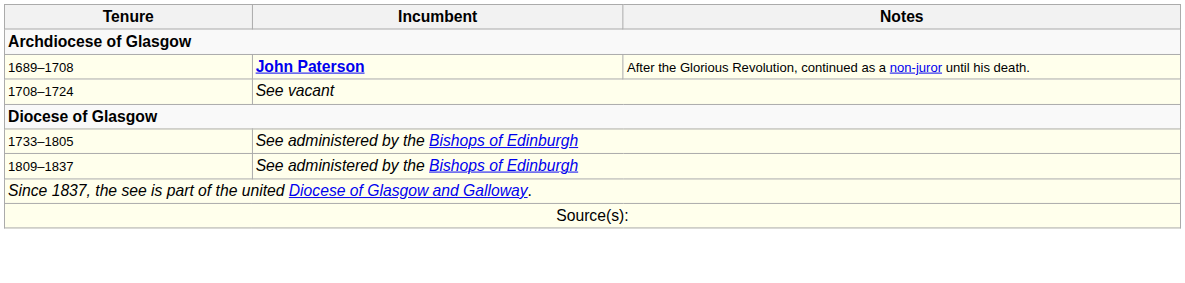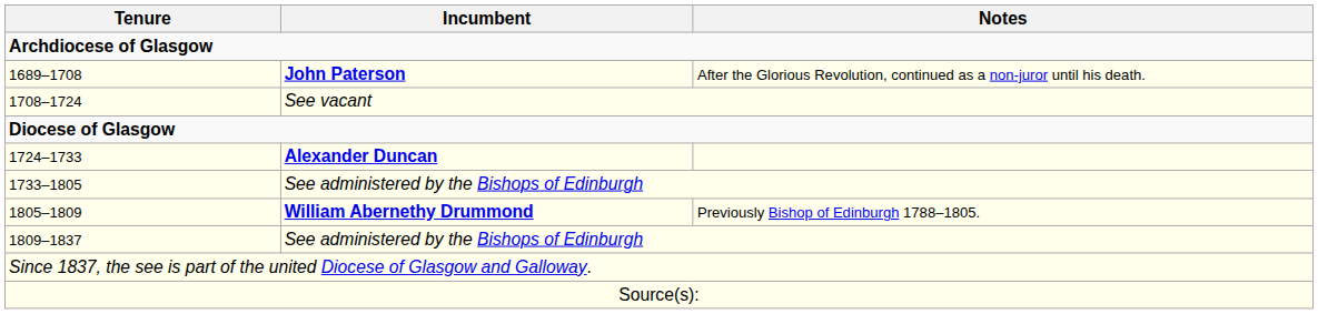+ row: 1724–1733 | Alexander Duncan
+ row: 1805–1809 | William Abernethy Drummond | Previously Bishop of Edinburgh 1788–1805.
